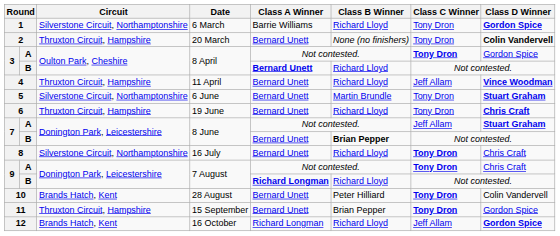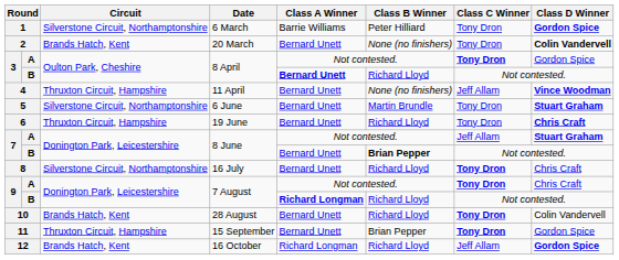1 | Class B Winner: Richard Lloyd -> Peter Hilliard
2 | Circuit: Thruxton Circuit, Hampshire -> Brands Hatch, Kent
4 | Class B Winner: Richard Lloyd -> None (no finishers)
10 | Class B Winner: Peter Hilliard -> Richard Lloyd
